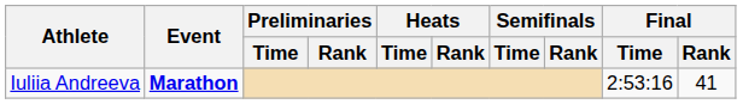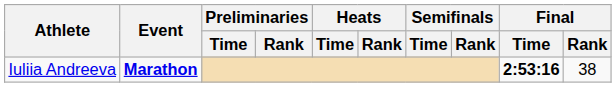Iuliia Andreeva | Final / Time: normal -> bold
Iuliia Andreeva | Final / Rank: 41 -> 38
